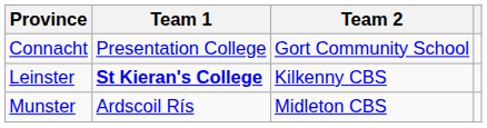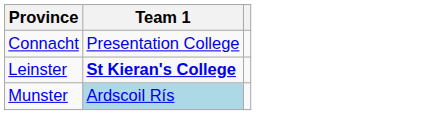- column: Team 2 | Gort Community School | Kilkenny CBS | Midleton CBS
Munster | Team 1: no background -> lightblue background
